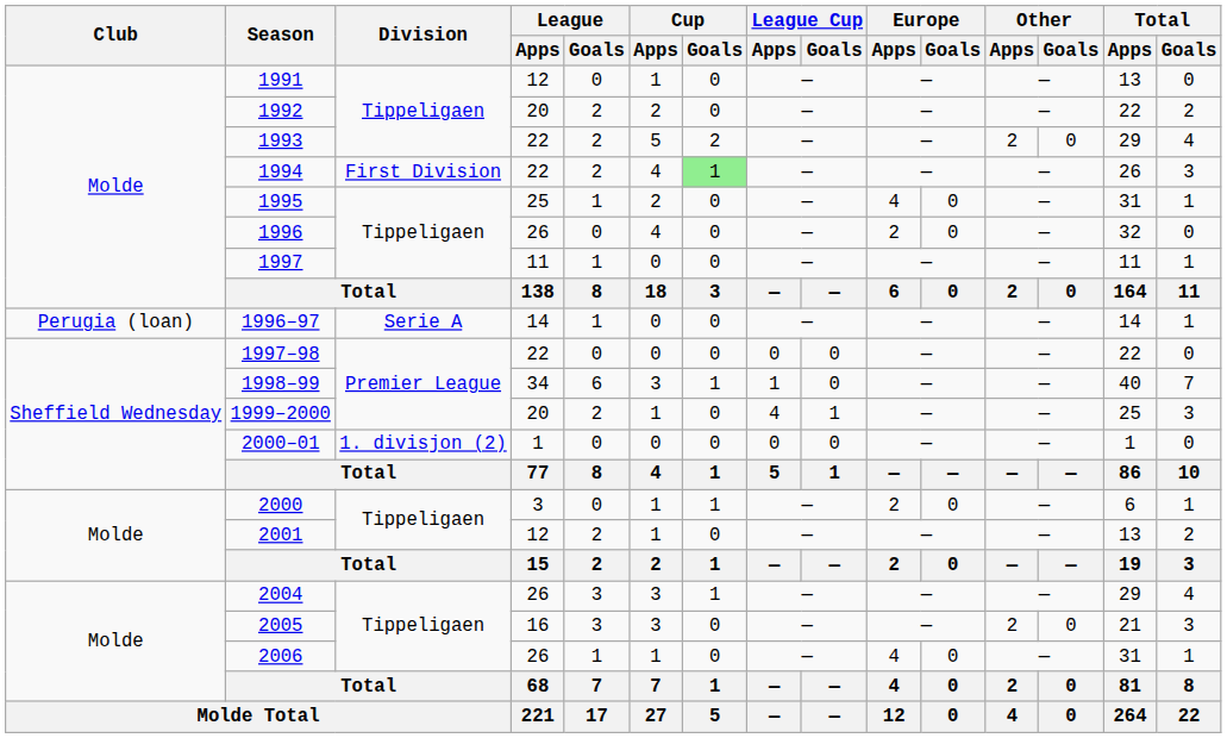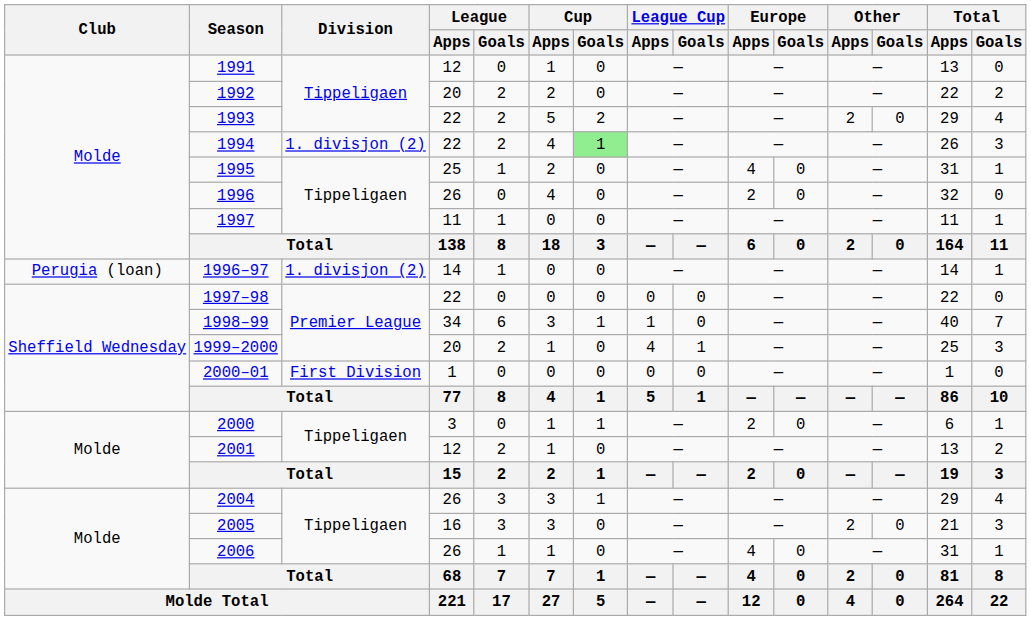1994 | Division: First Division -> 1. divisjon (2)
1996–97 | Division: Serie A -> 1. divisjon (2)
2000–01 | Division: 1. divisjon (2) -> First Division
